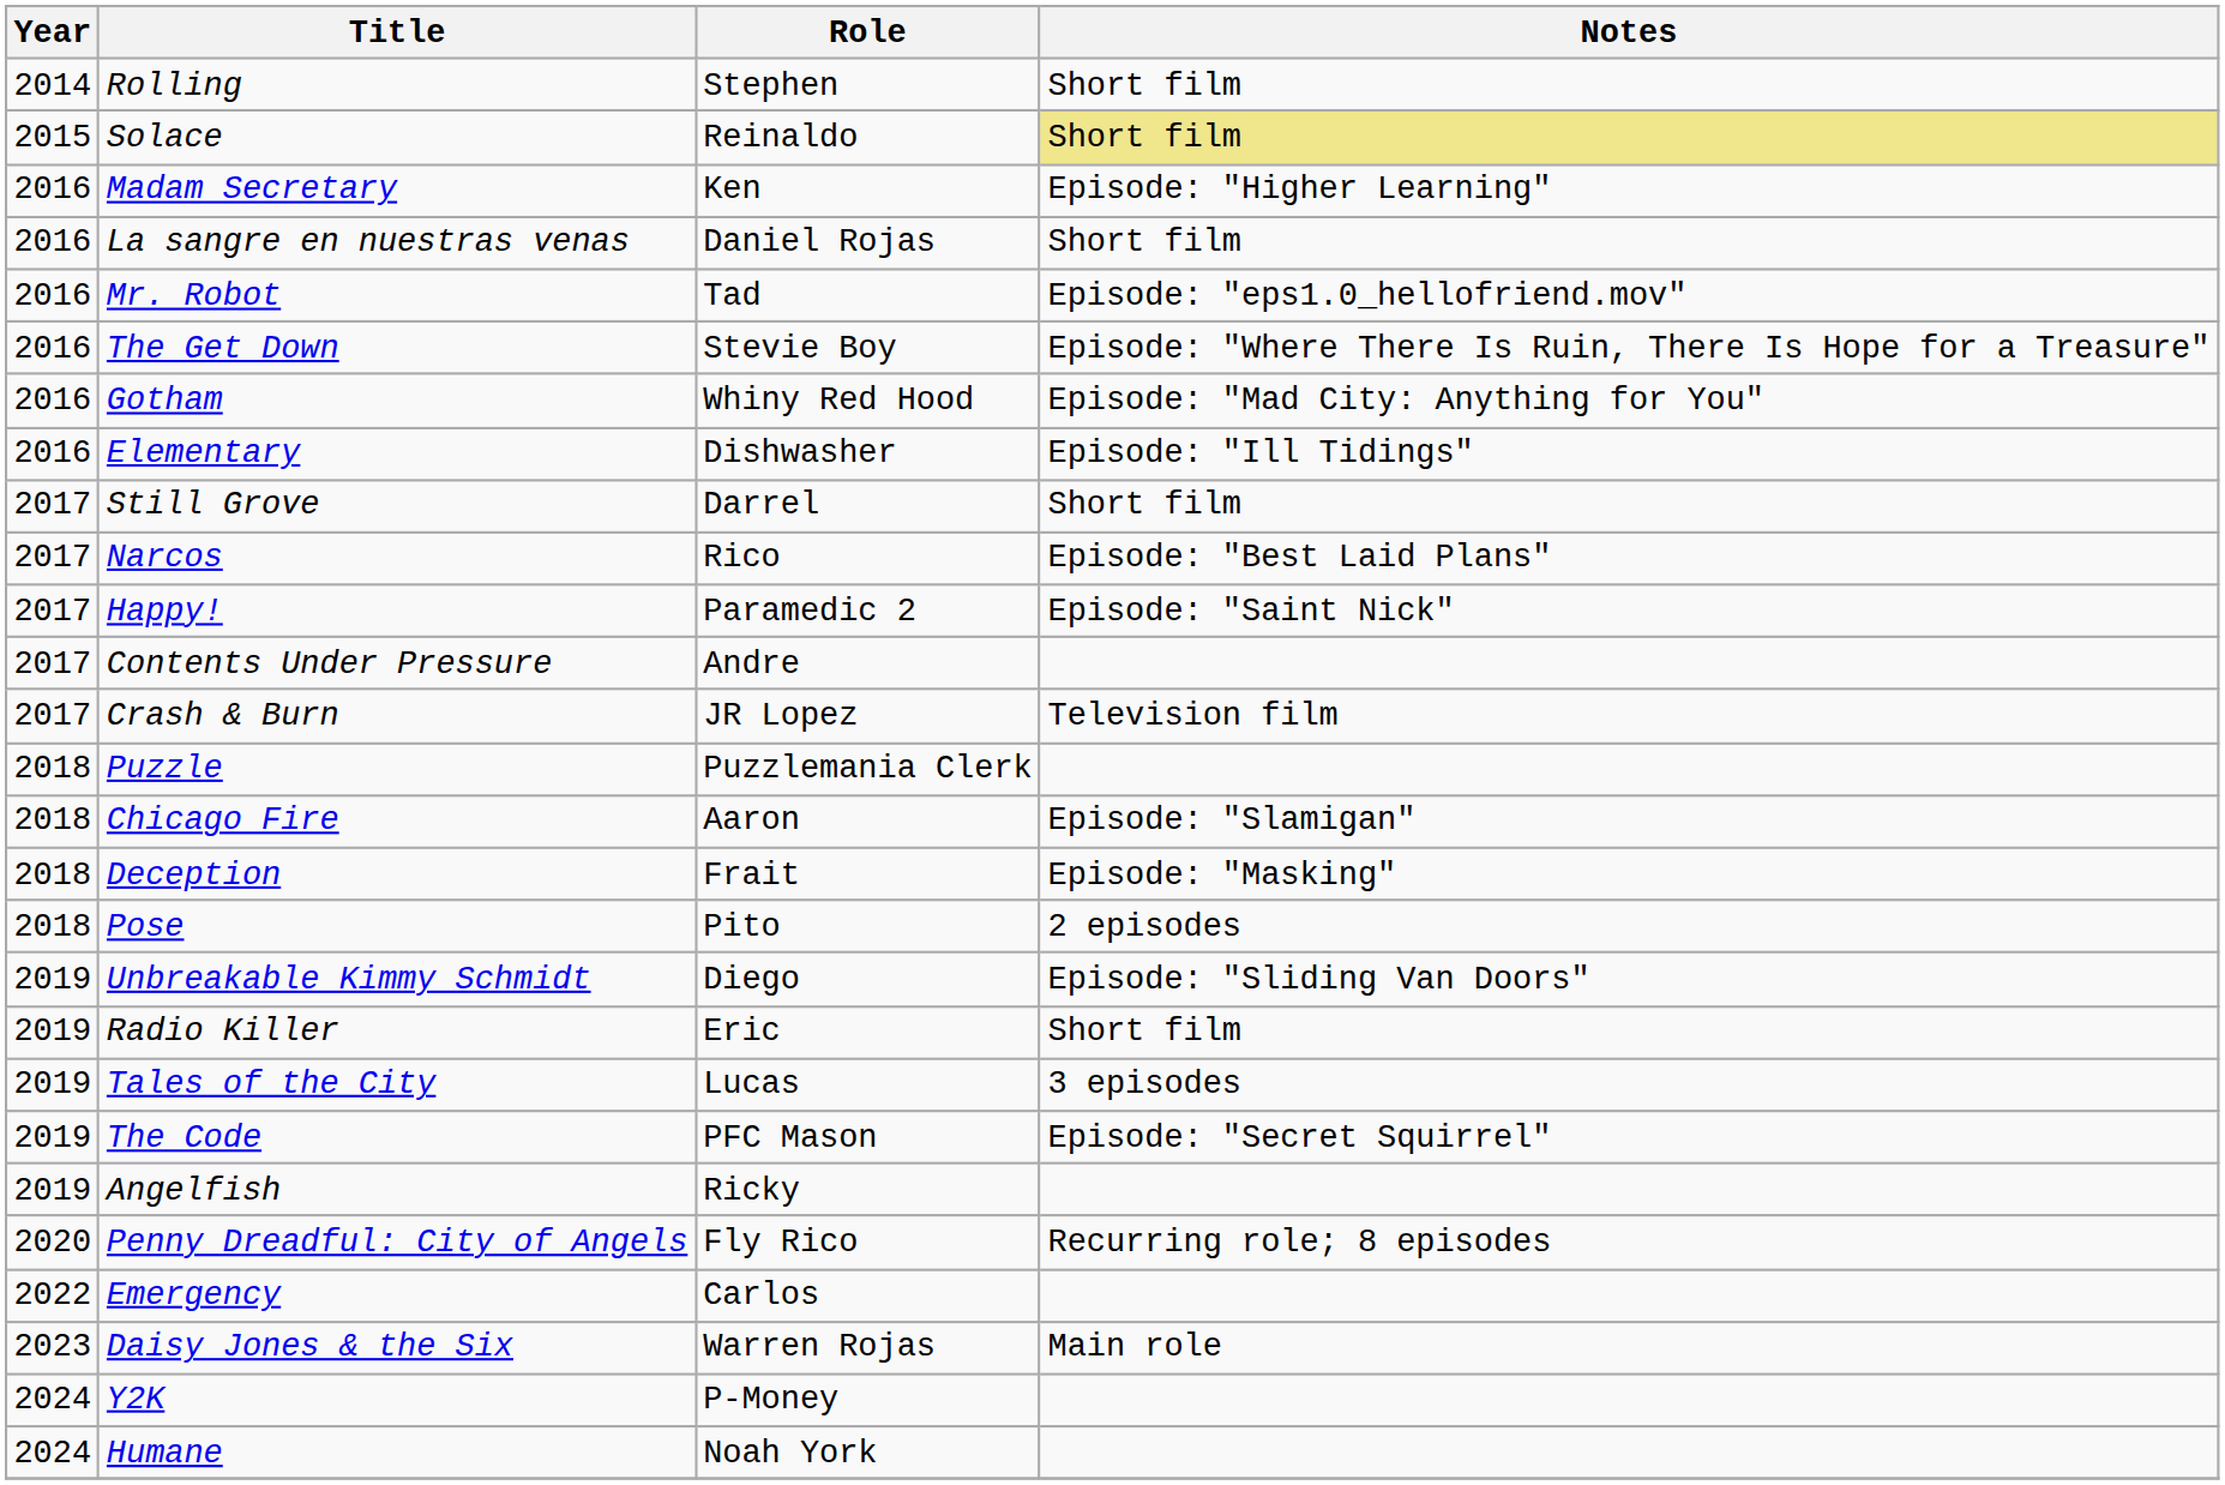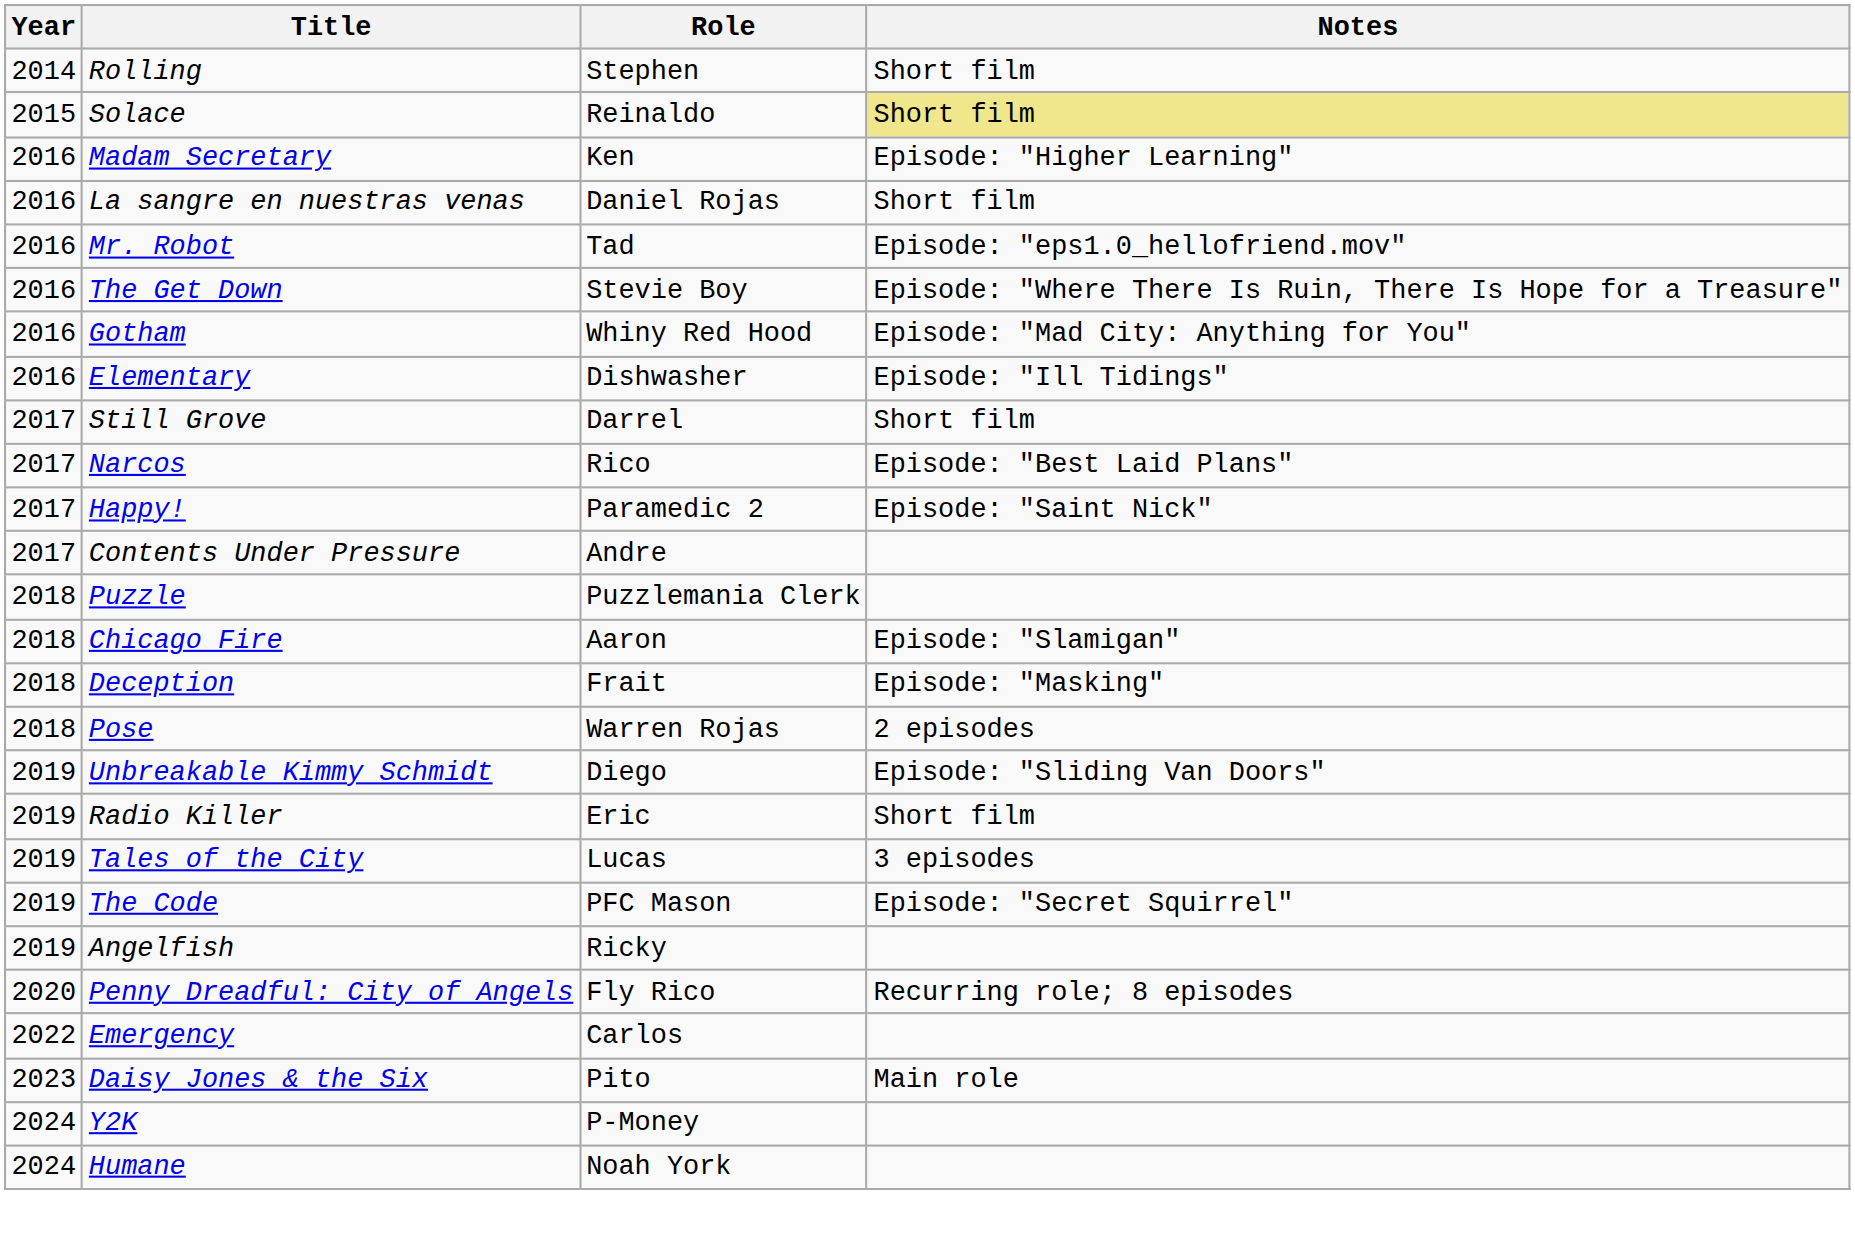- row: 2017 | Crash & Burn | JR Lopez | Television film
Pose | Role: Pito -> Warren Rojas
Daisy Jones & the Six | Role: Warren Rojas -> Pito
